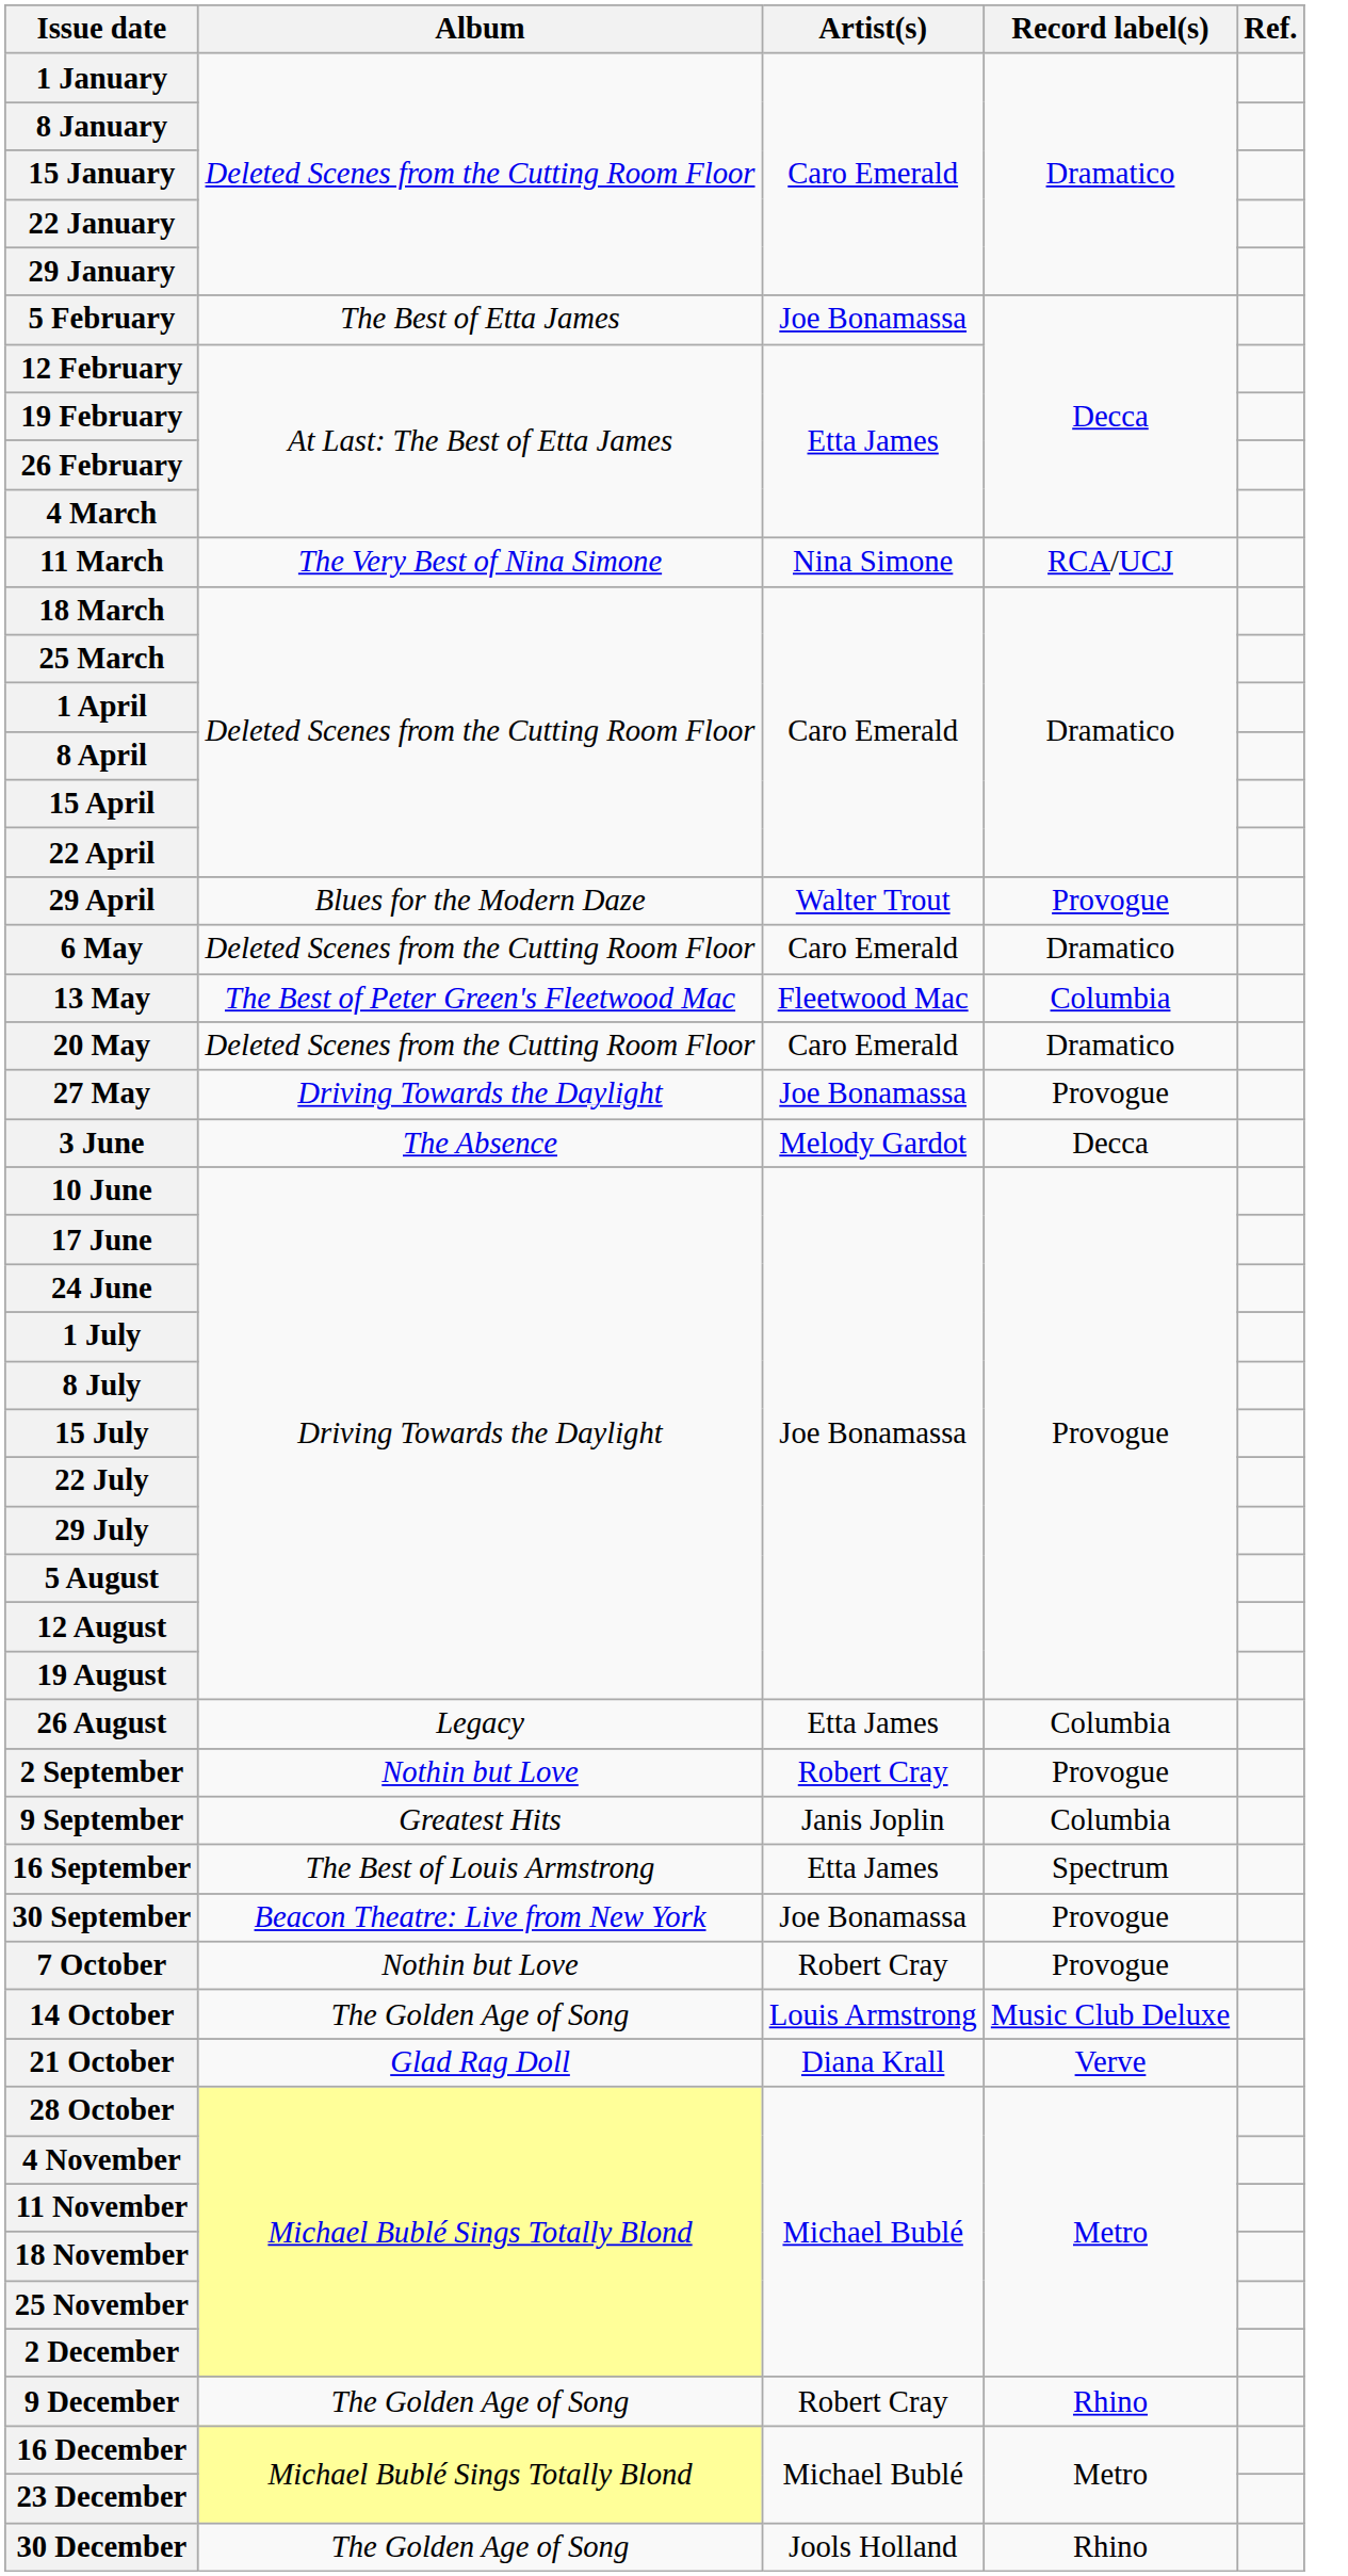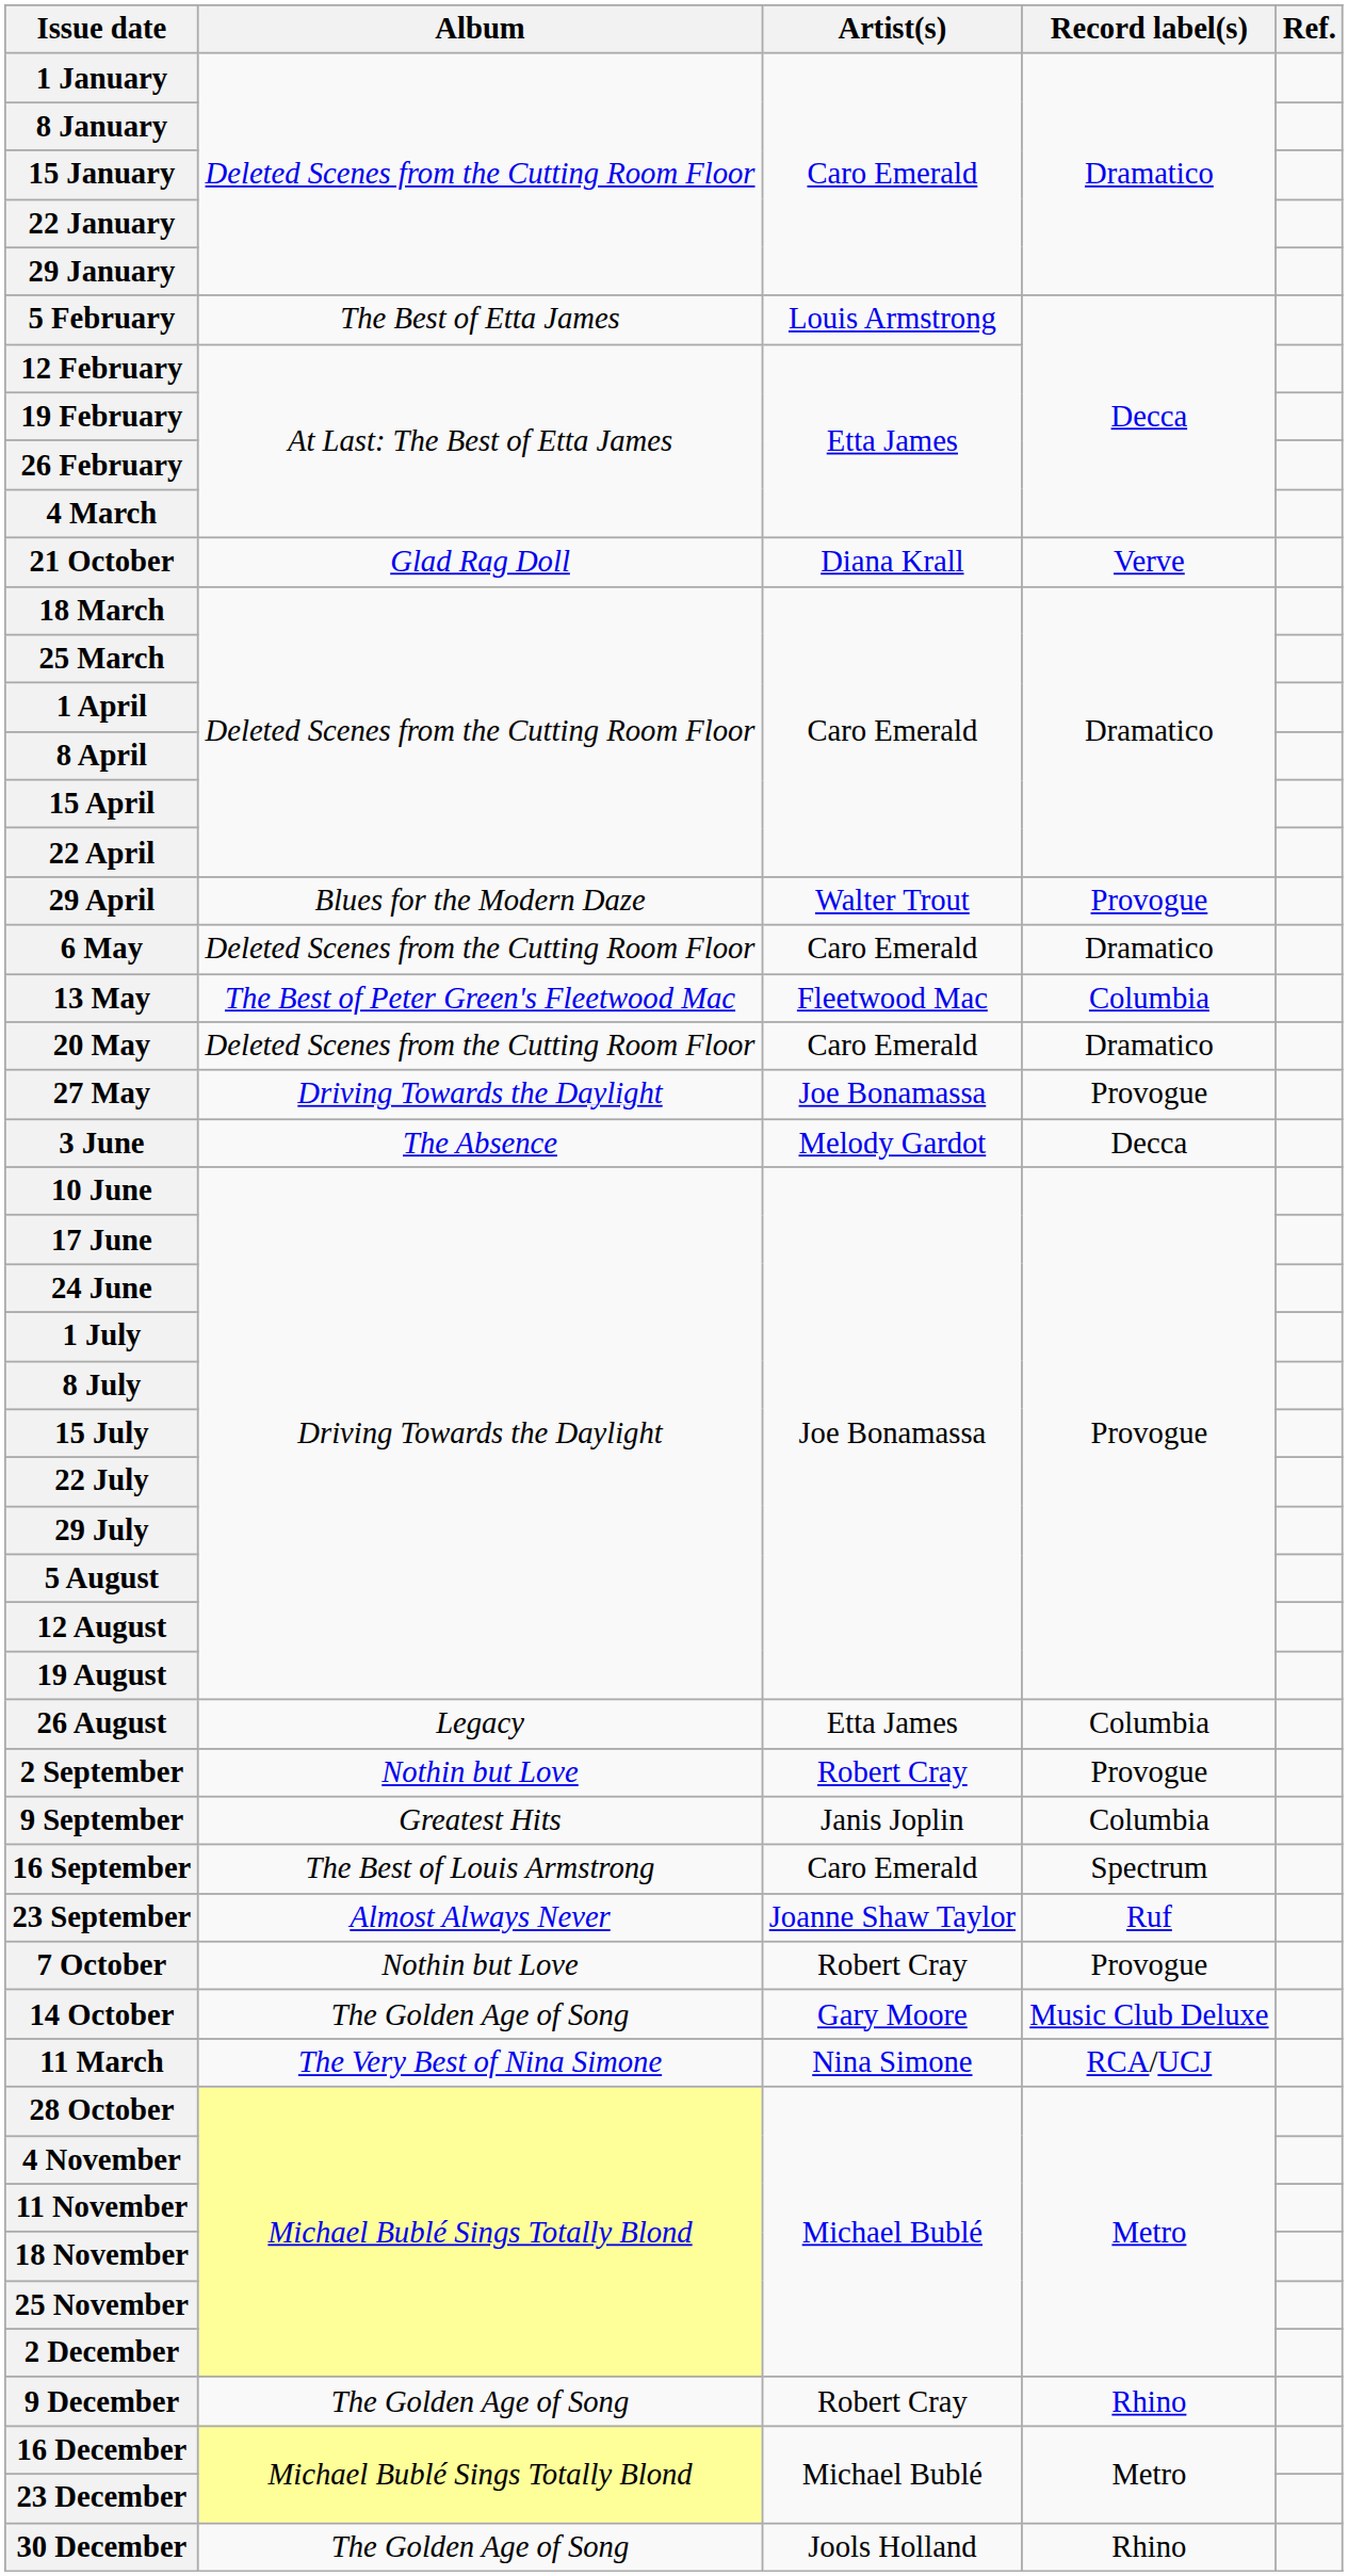5 February | Artist(s): Joe Bonamassa -> Louis Armstrong
rows swapped: 11 March <-> 21 October
16 September | Artist(s): Etta James -> Caro Emerald
+ row: 23 September | Almost Always Never | Joanne Shaw Taylor | Ruf
- row: 30 September | Beacon Theatre: Live from New York | Joe Bonamassa | Provogue
14 October | Artist(s): Louis Armstrong -> Gary Moore
